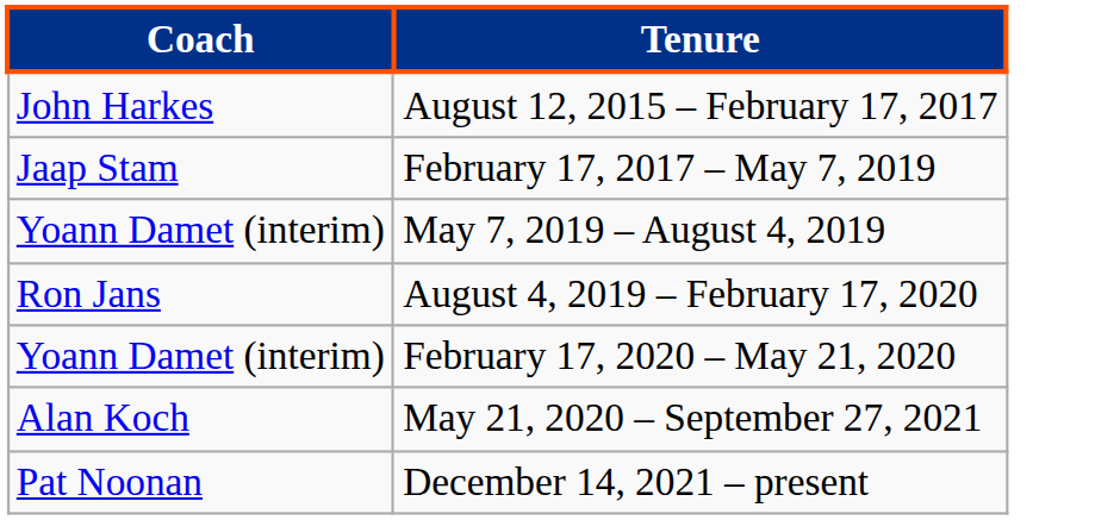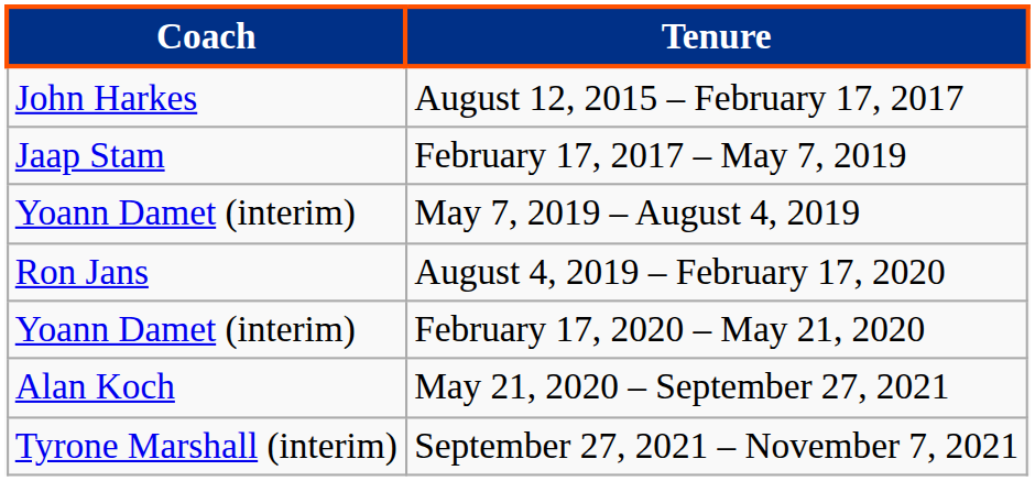+ row: Tyrone Marshall (interim) | September 27, 2021 – November 7, 2021
- row: Pat Noonan | December 14, 2021 – present
